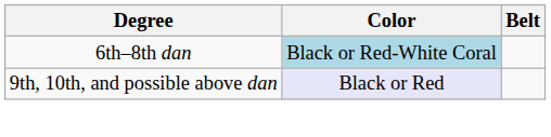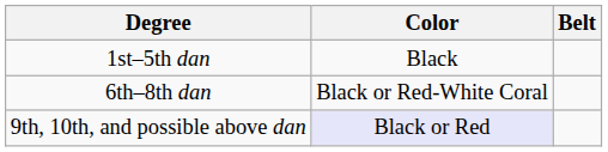+ row: 1st–5th dan | Black
6th–8th dan | Color: lightblue background -> no background
